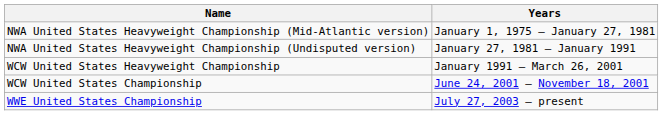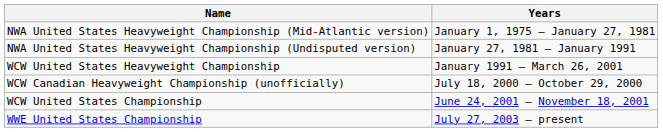+ row: WCW Canadian Heavyweight Championship (unofficially) | July 18, 2000 – October 29, 2000
